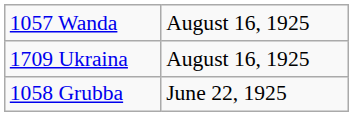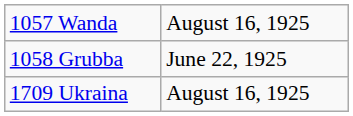rows swapped: 1058 Grubba <-> 1709 Ukraina
